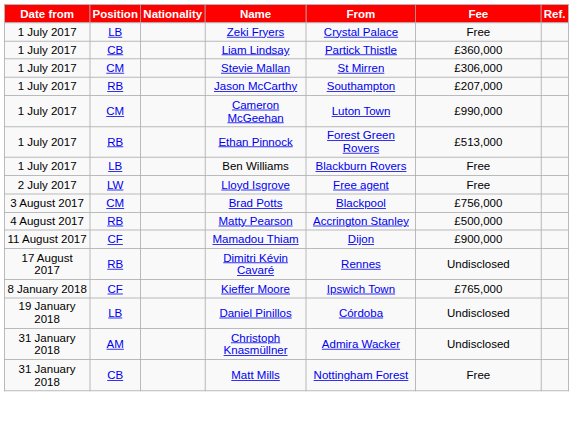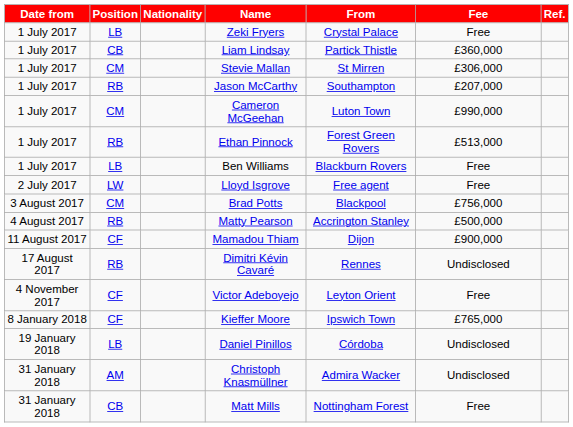+ row: 4 November 2017 | CF | Victor Adeboyejo | Leyton Orient | Free
